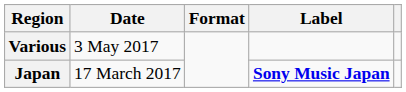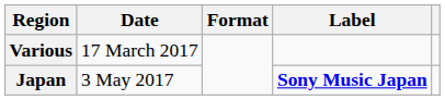Various | Date: 3 May 2017 -> 17 March 2017
Japan | Date: 17 March 2017 -> 3 May 2017
